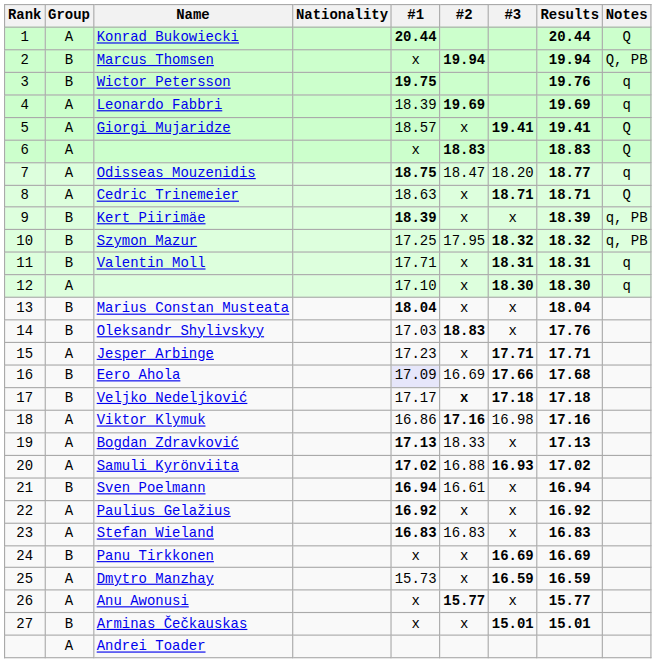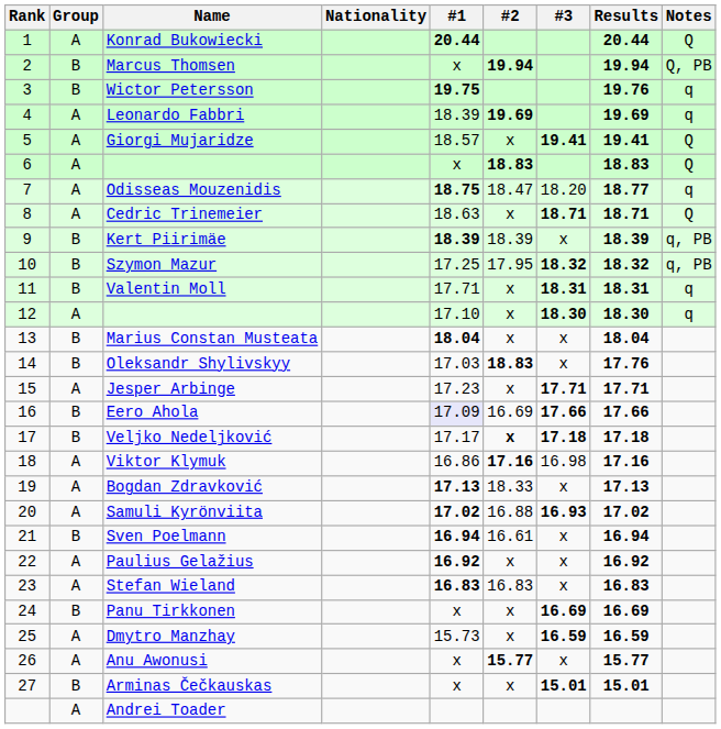Kert Piirimäe | #2: x -> 18.39
Eero Ahola | Results: 17.68 -> 17.66
